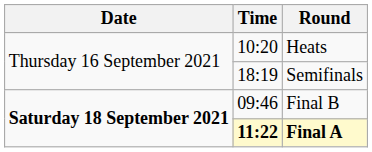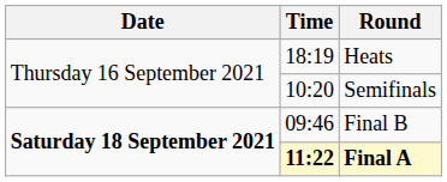Heats | Time: 10:20 -> 18:19
Semifinals | Time: 18:19 -> 10:20
